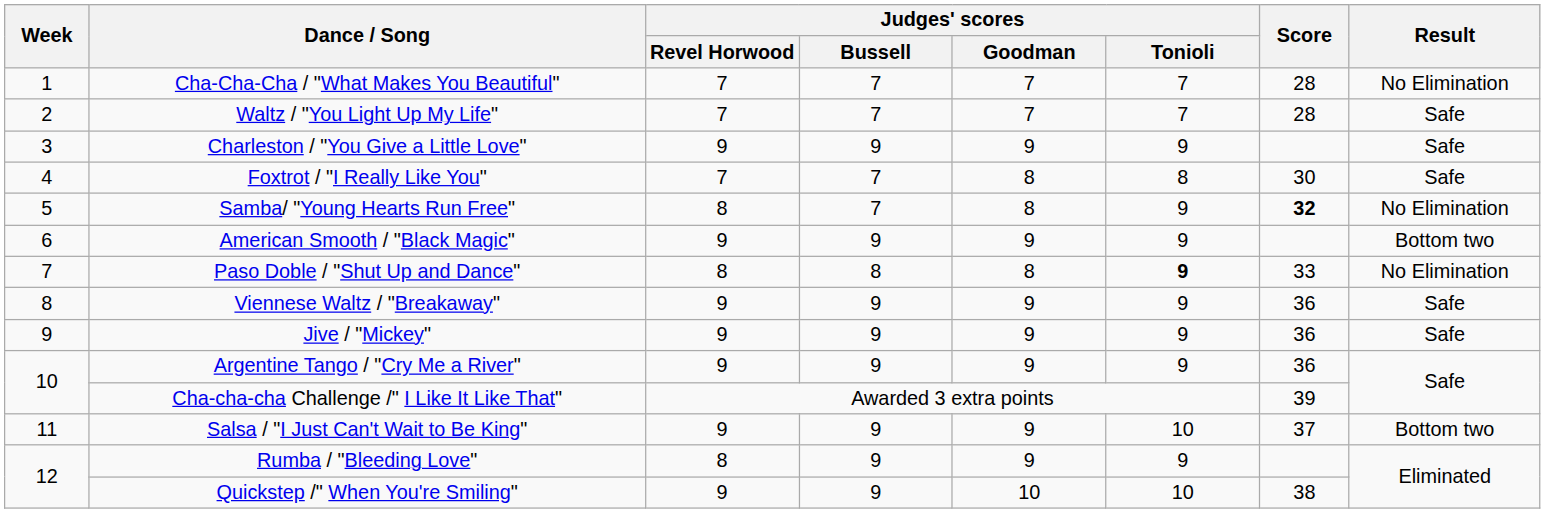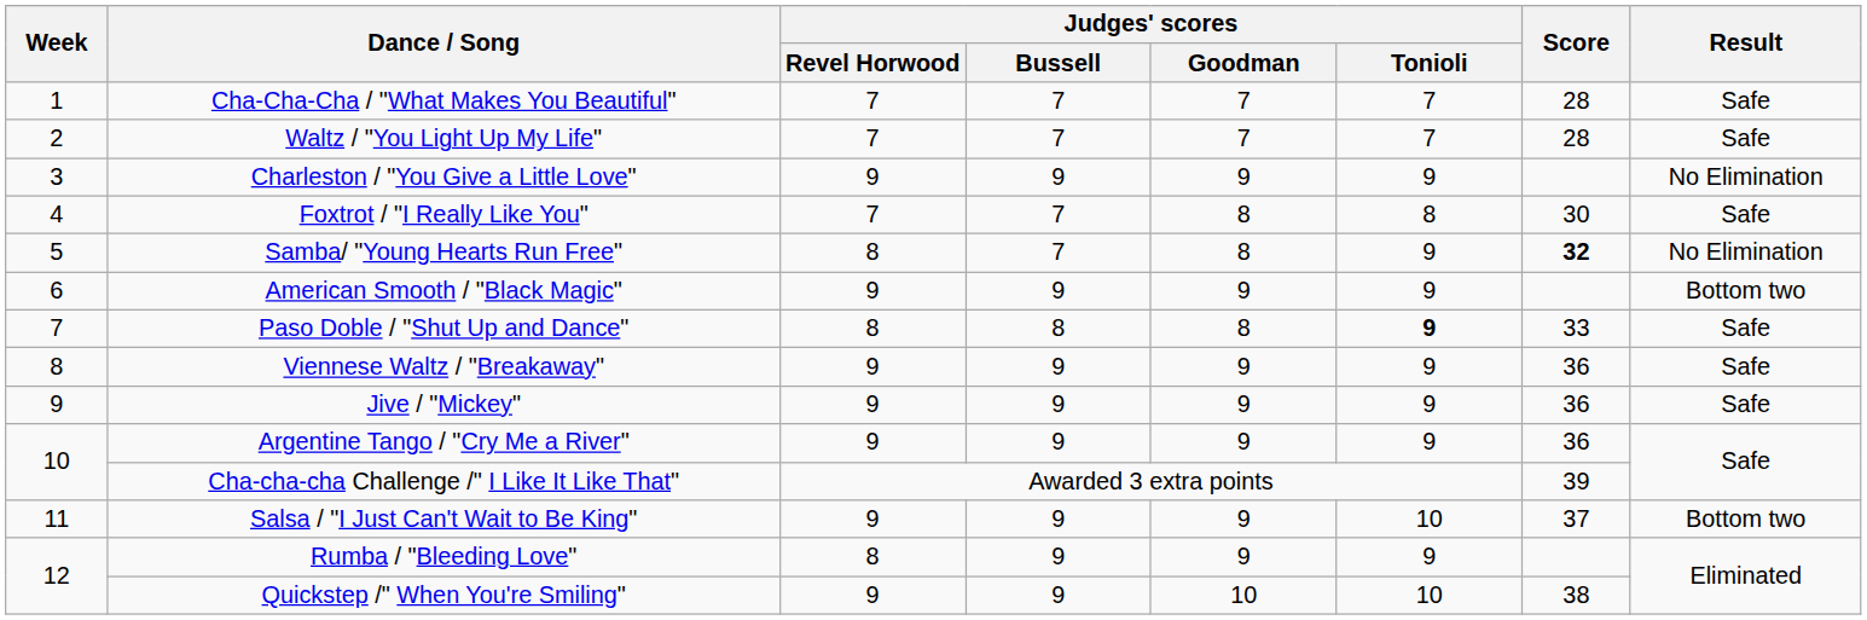Cha-Cha-Cha / "What Makes You Beautiful" | Result: No Elimination -> Safe
Charleston / "You Give a Little Love" | Result: Safe -> No Elimination
Paso Doble / "Shut Up and Dance" | Result: No Elimination -> Safe
